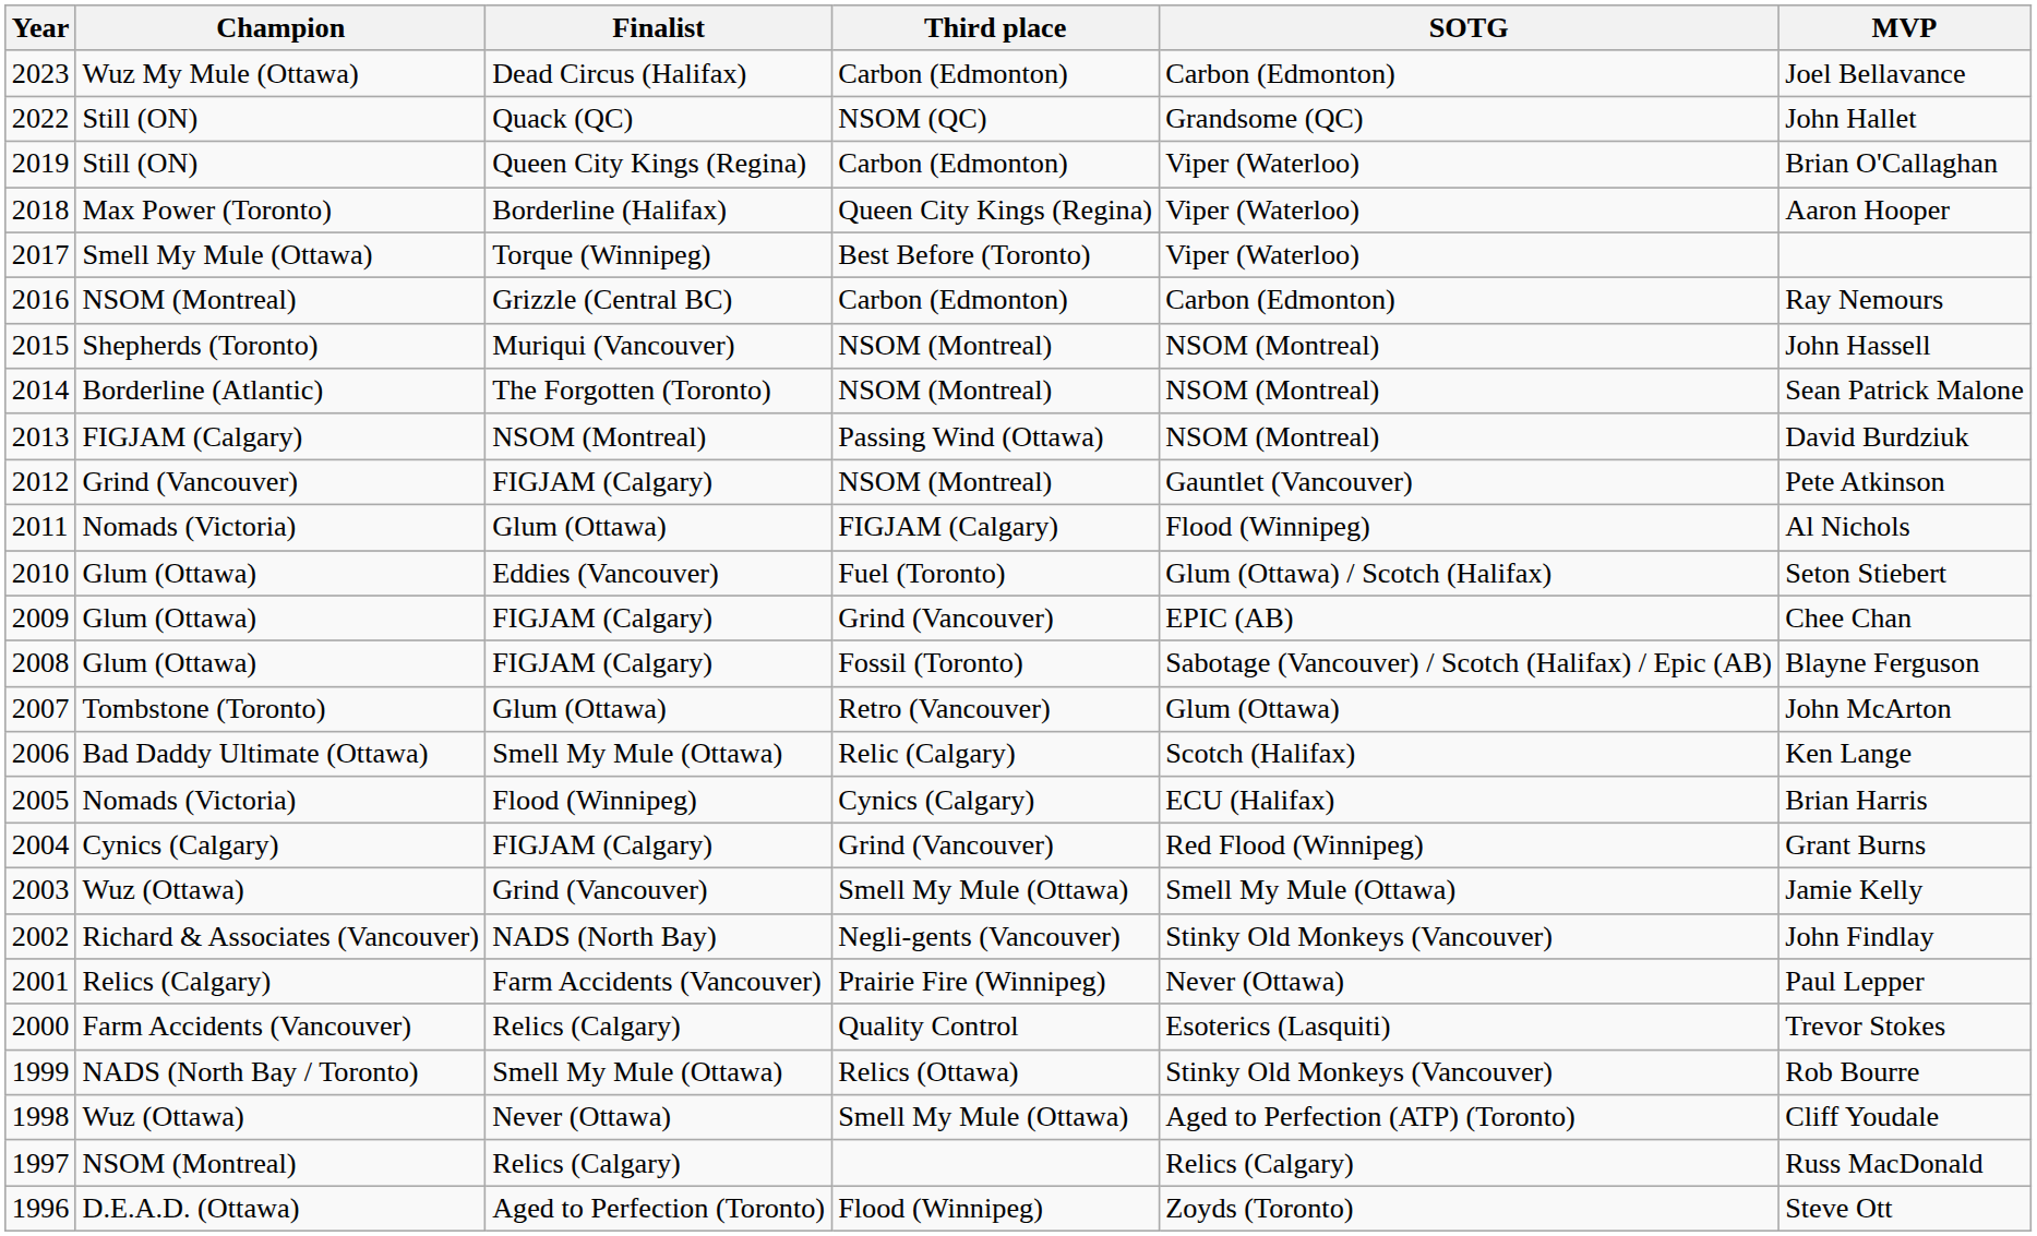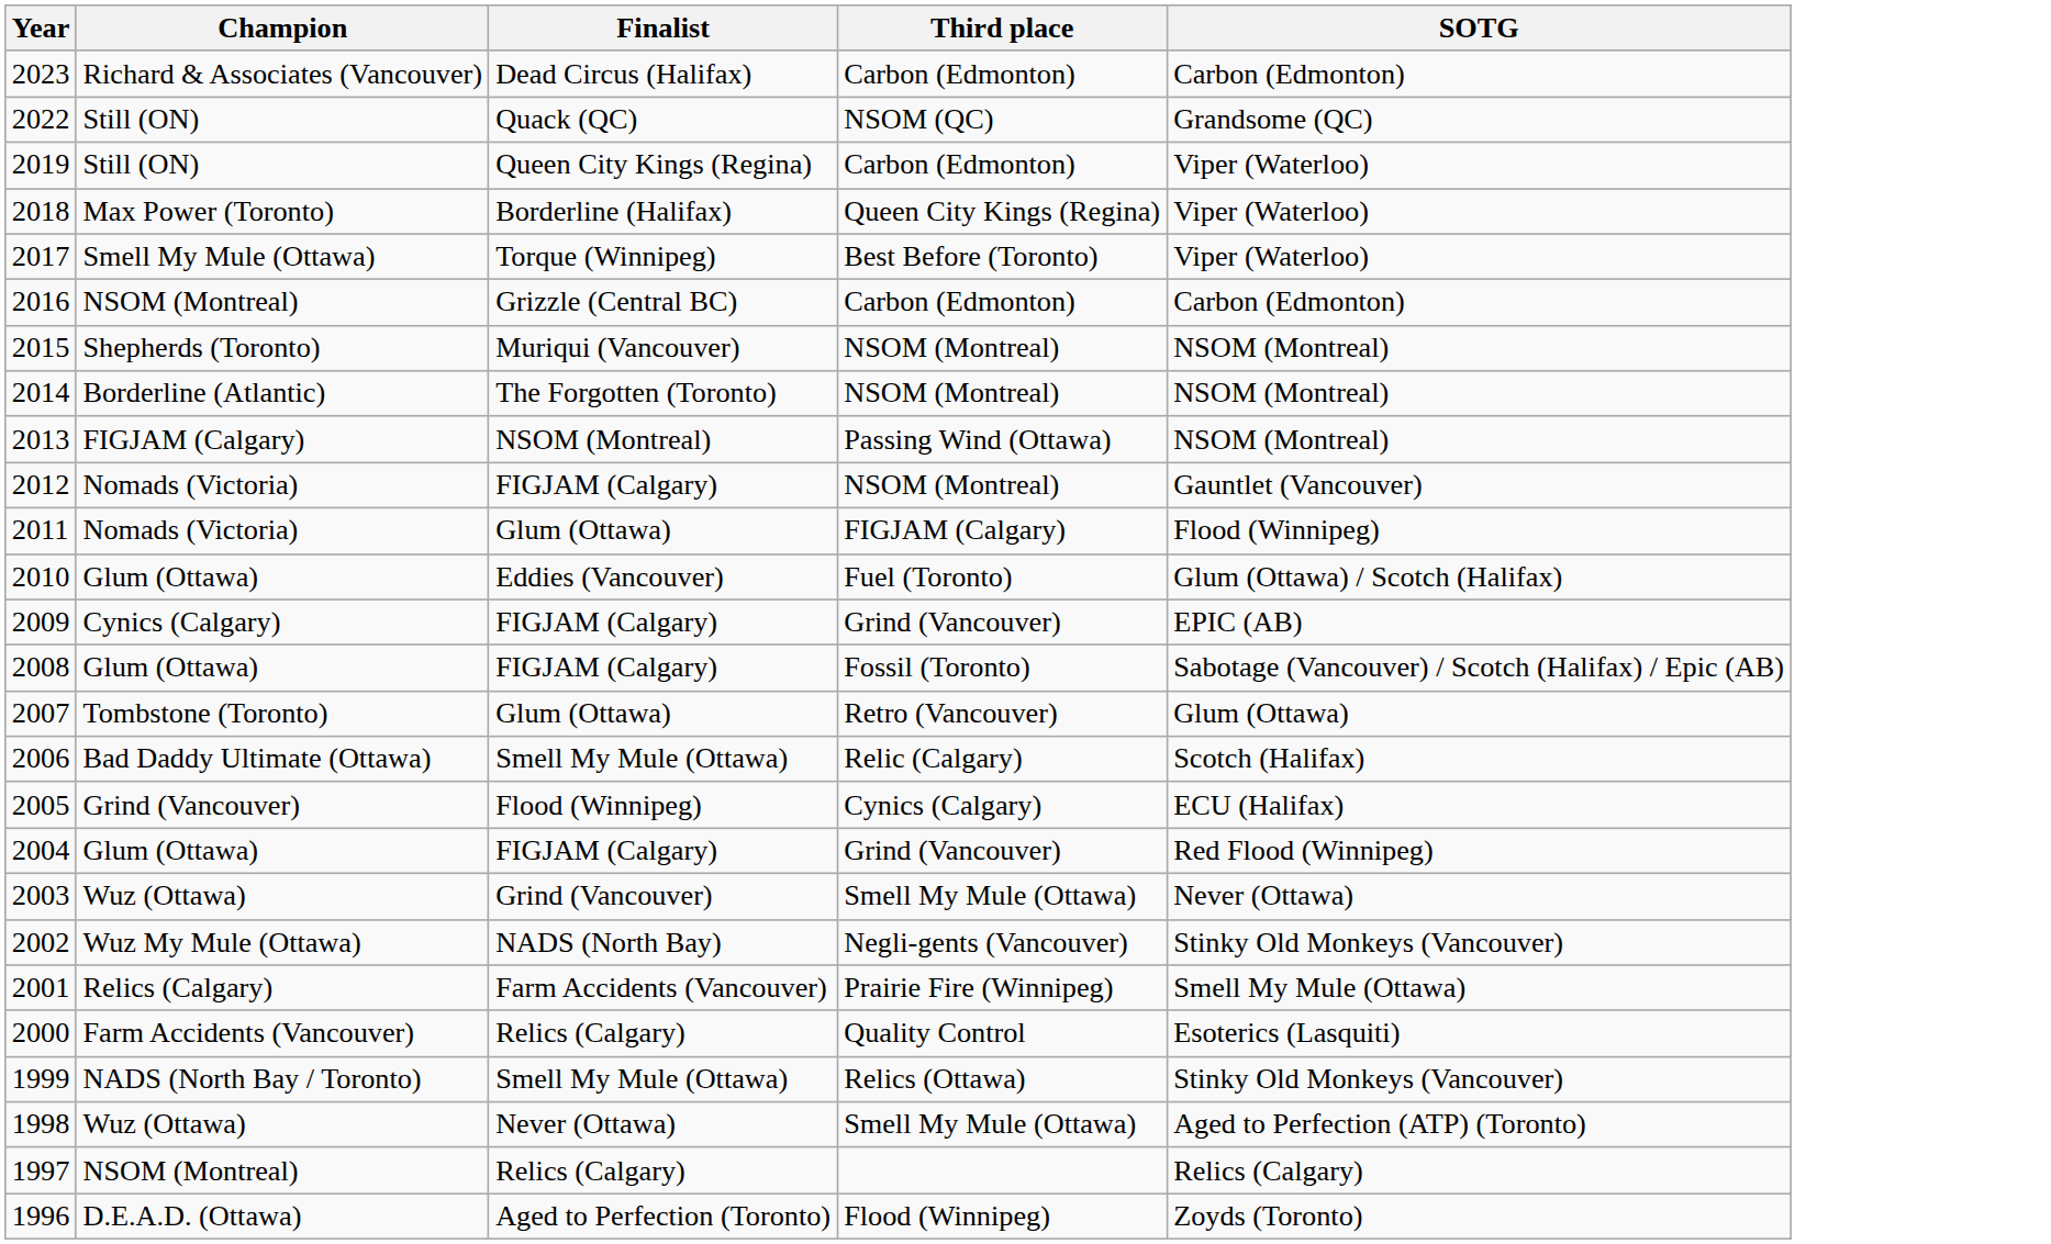- column: MVP | Joel Bellavance | John Hallet | Brian O'Callaghan | Aaron Hooper | Ray Nemours | John Hassell | Sean Patrick Malone | David Burdziuk | Pete Atkinson | Al Nichols | Seton Stiebert | Chee Chan | Blayne Ferguson | John McArton | Ken Lange | Brian Harris | Grant Burns | Jamie Kelly | John Findlay | Paul Lepper | Trevor Stokes | Rob Bourre | Cliff Youdale | Russ MacDonald | Steve Ott
2023 | Champion: Wuz My Mule (Ottawa) -> Richard & Associates (Vancouver)
2012 | Champion: Grind (Vancouver) -> Nomads (Victoria)
2009 | Champion: Glum (Ottawa) -> Cynics (Calgary)
2005 | Champion: Nomads (Victoria) -> Grind (Vancouver)
2004 | Champion: Cynics (Calgary) -> Glum (Ottawa)
2003 | SOTG: Smell My Mule (Ottawa) -> Never (Ottawa)
2002 | Champion: Richard & Associates (Vancouver) -> Wuz My Mule (Ottawa)
2001 | SOTG: Never (Ottawa) -> Smell My Mule (Ottawa)
